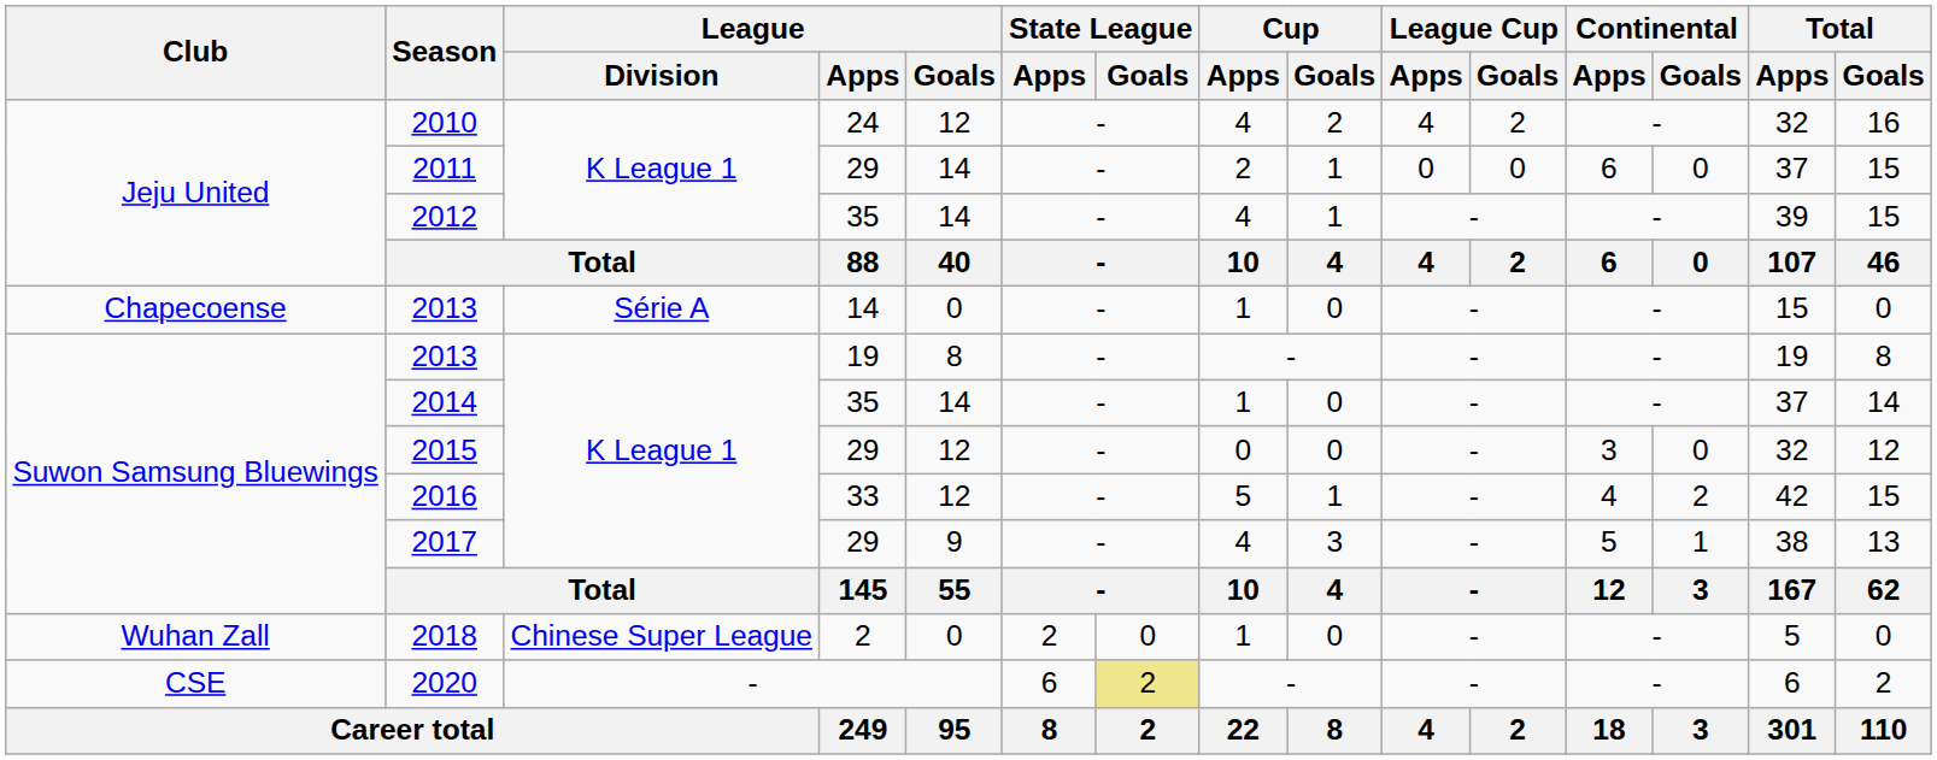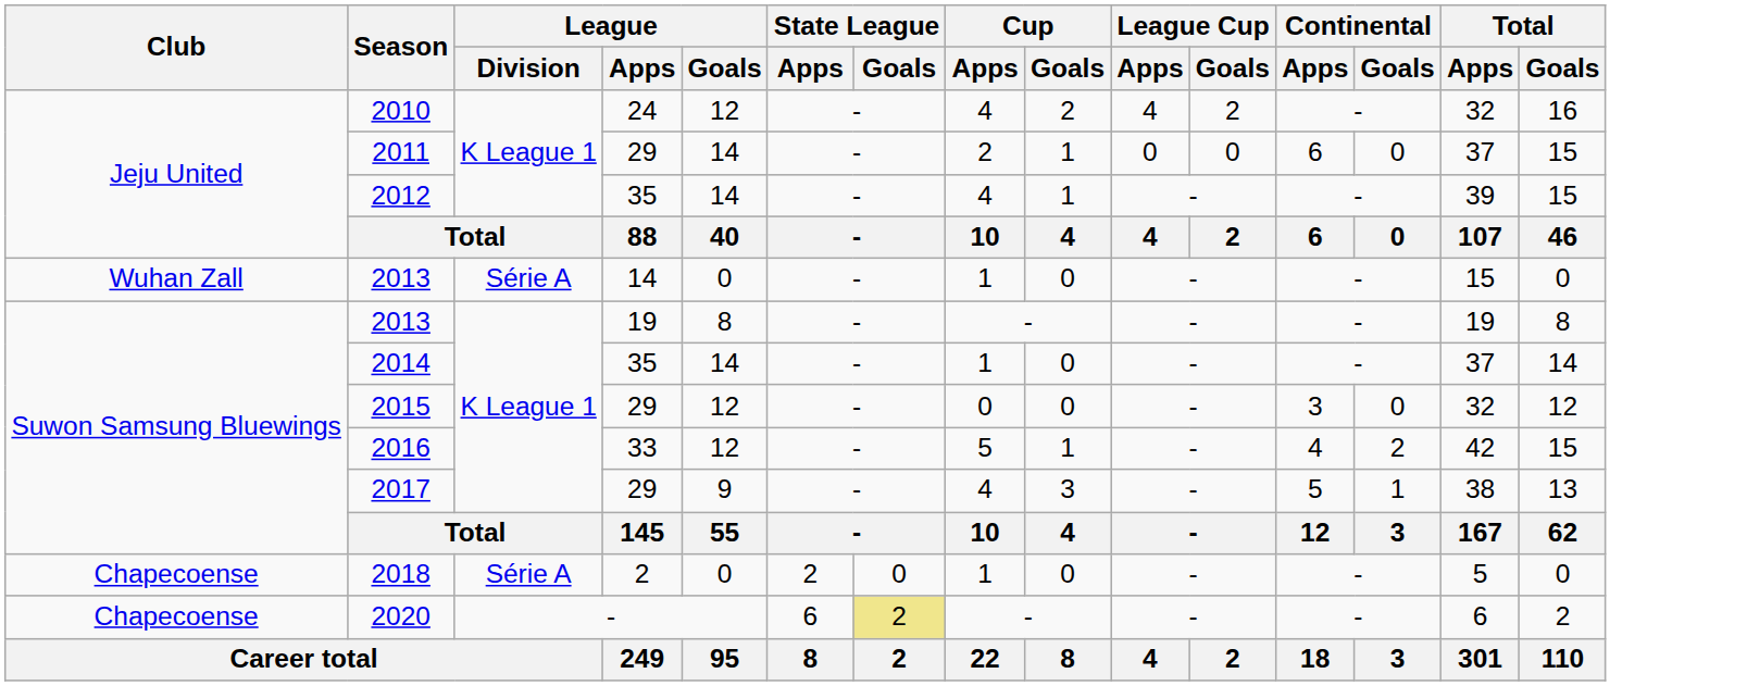2013 / 14 | Club: Chapecoense -> Wuhan Zall
2018 | Club: Wuhan Zall -> Chapecoense
2018 | League / Division: Chinese Super League -> Série A
2020 | Club: CSE -> Chapecoense
